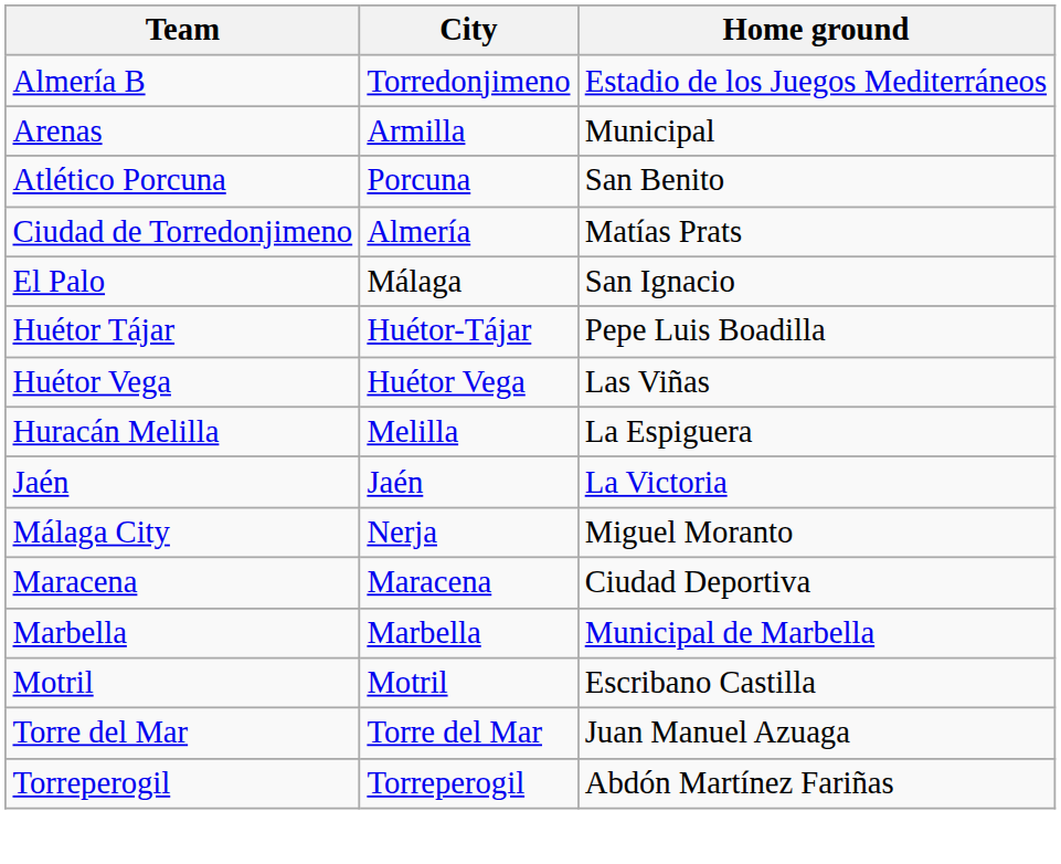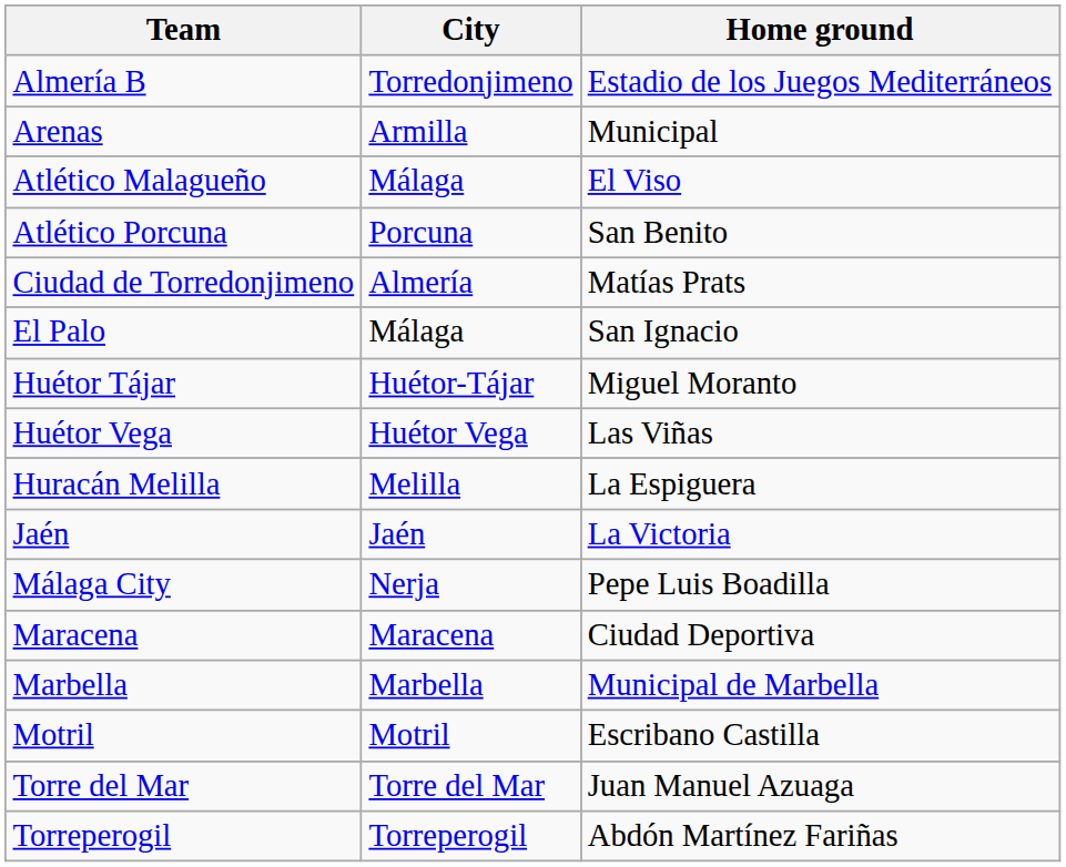+ row: Atlético Malagueño | Málaga | El Viso
Huétor Tájar | Home ground: Pepe Luis Boadilla -> Miguel Moranto
Málaga City | Home ground: Miguel Moranto -> Pepe Luis Boadilla
